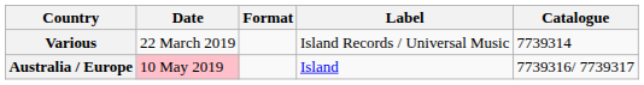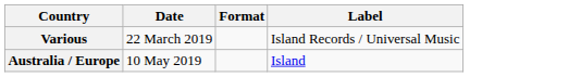- column: Catalogue | 7739314 | 7739316/ 7739317
Australia / Europe | Date: pink background -> no background
